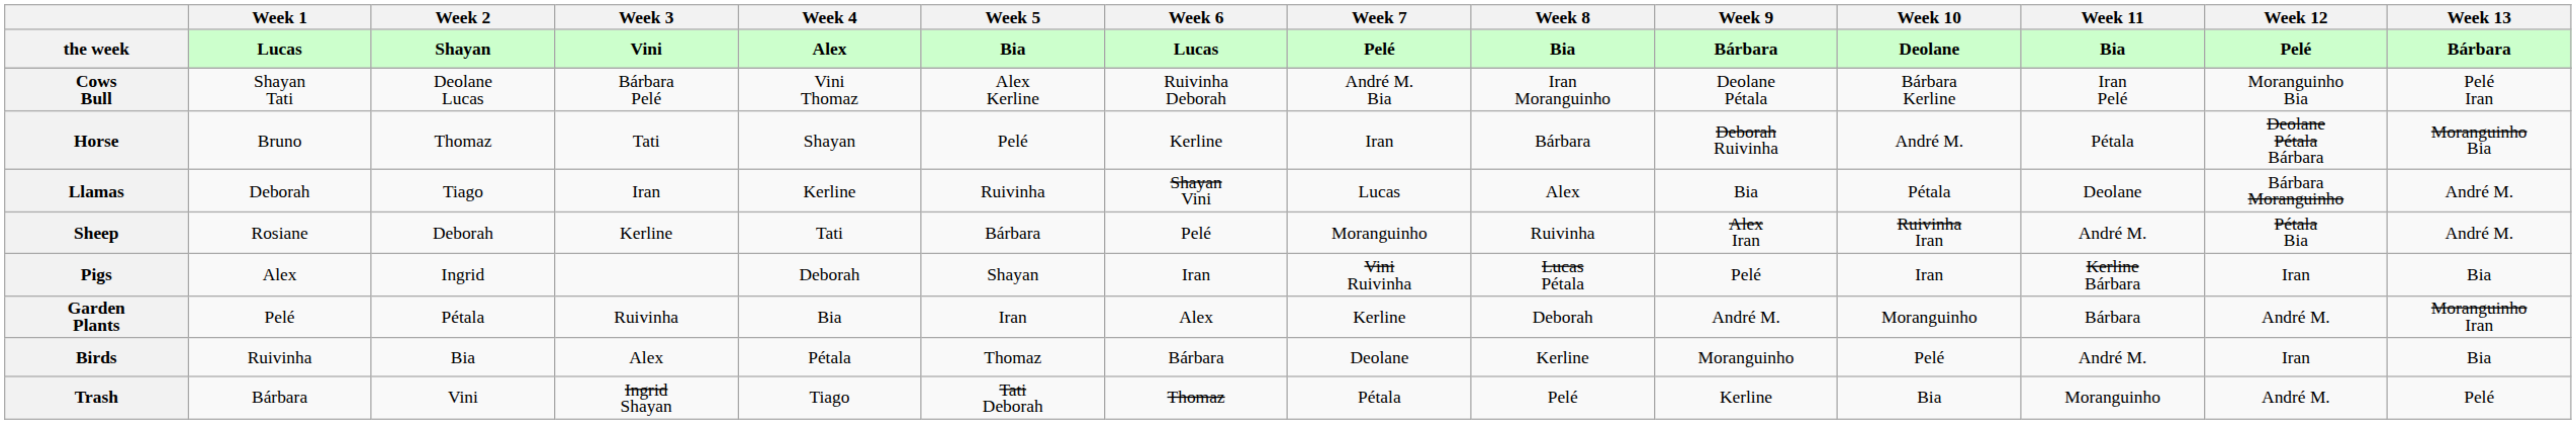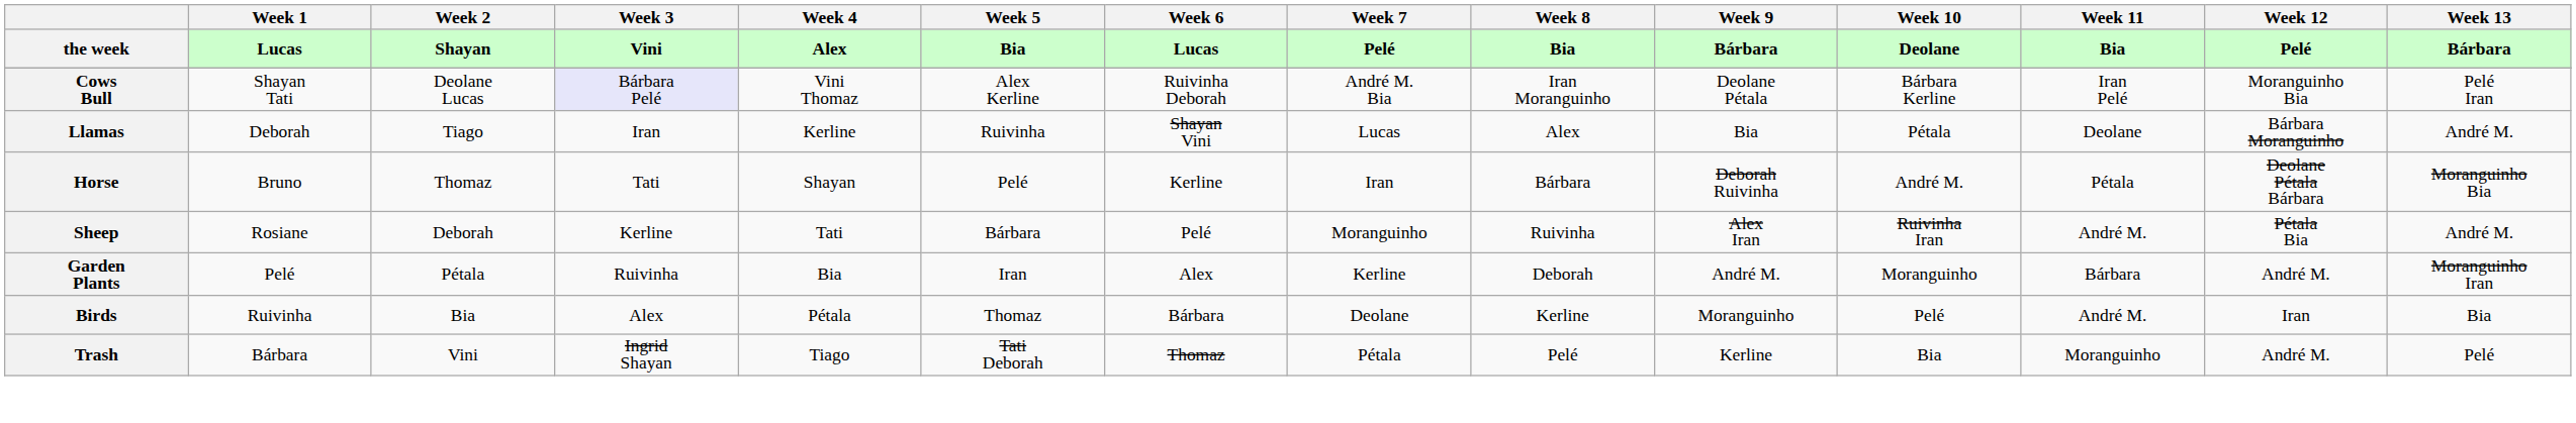Cows Bull | Week 3: no background -> lavender background
rows swapped: Horse <-> Llamas
- row: Pigs | Alex | Ingrid | Deborah | Shayan | Iran | Vini Ruivinha | Lucas Pétala | Pelé | Iran | Kerline Bárbara | Iran | Bia
